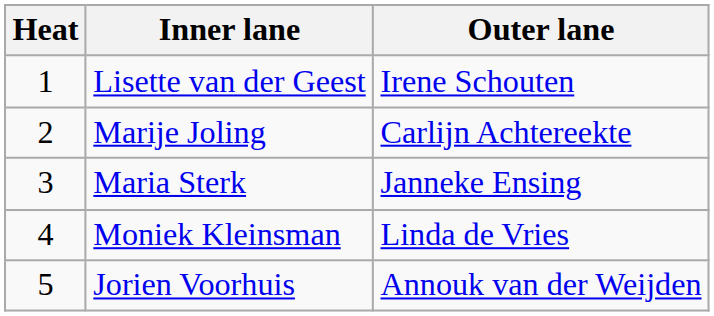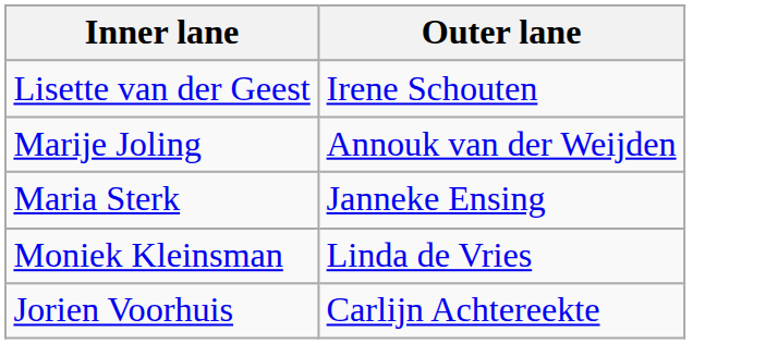- column: Heat | 1 | 2 | 3 | 4 | 5
Marije Joling | Outer lane: Carlijn Achtereekte -> Annouk van der Weijden
Jorien Voorhuis | Outer lane: Annouk van der Weijden -> Carlijn Achtereekte
